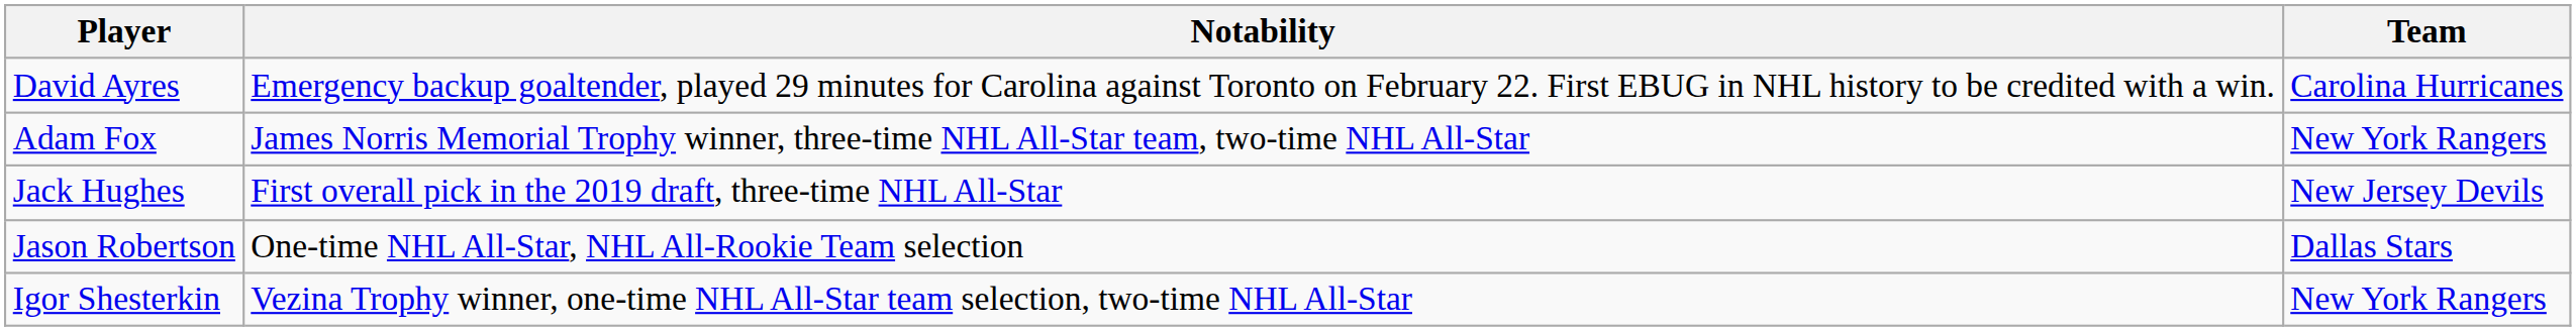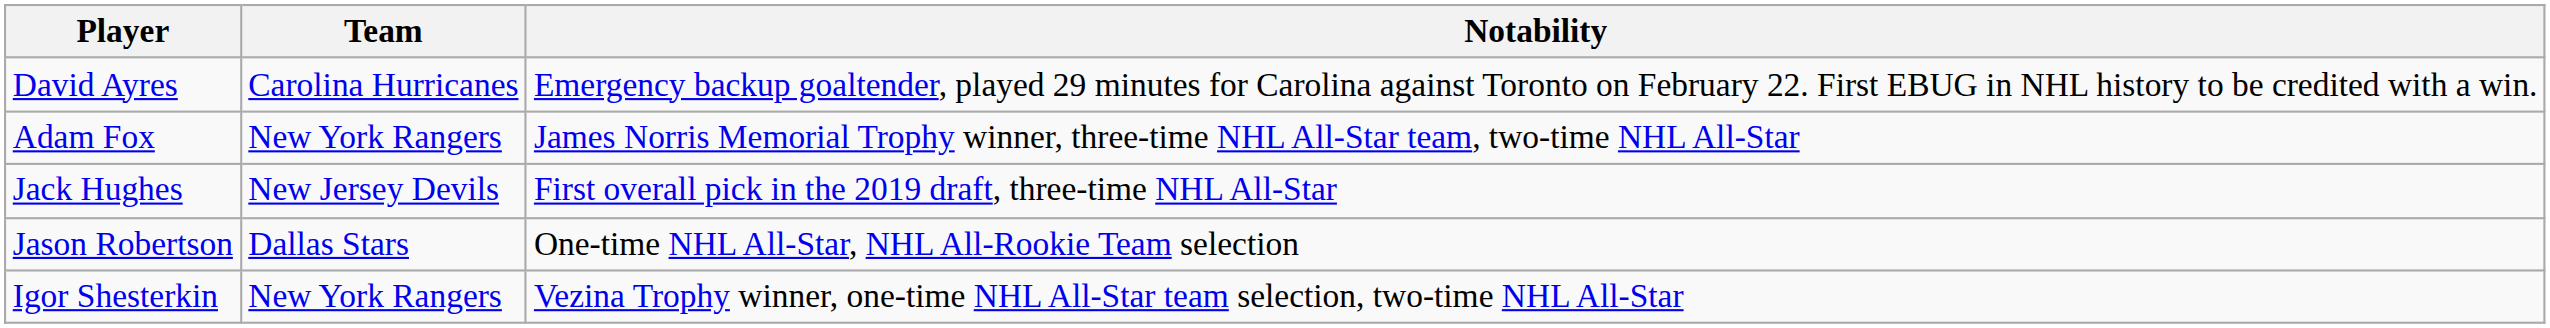columns swapped: Team <-> Notability
